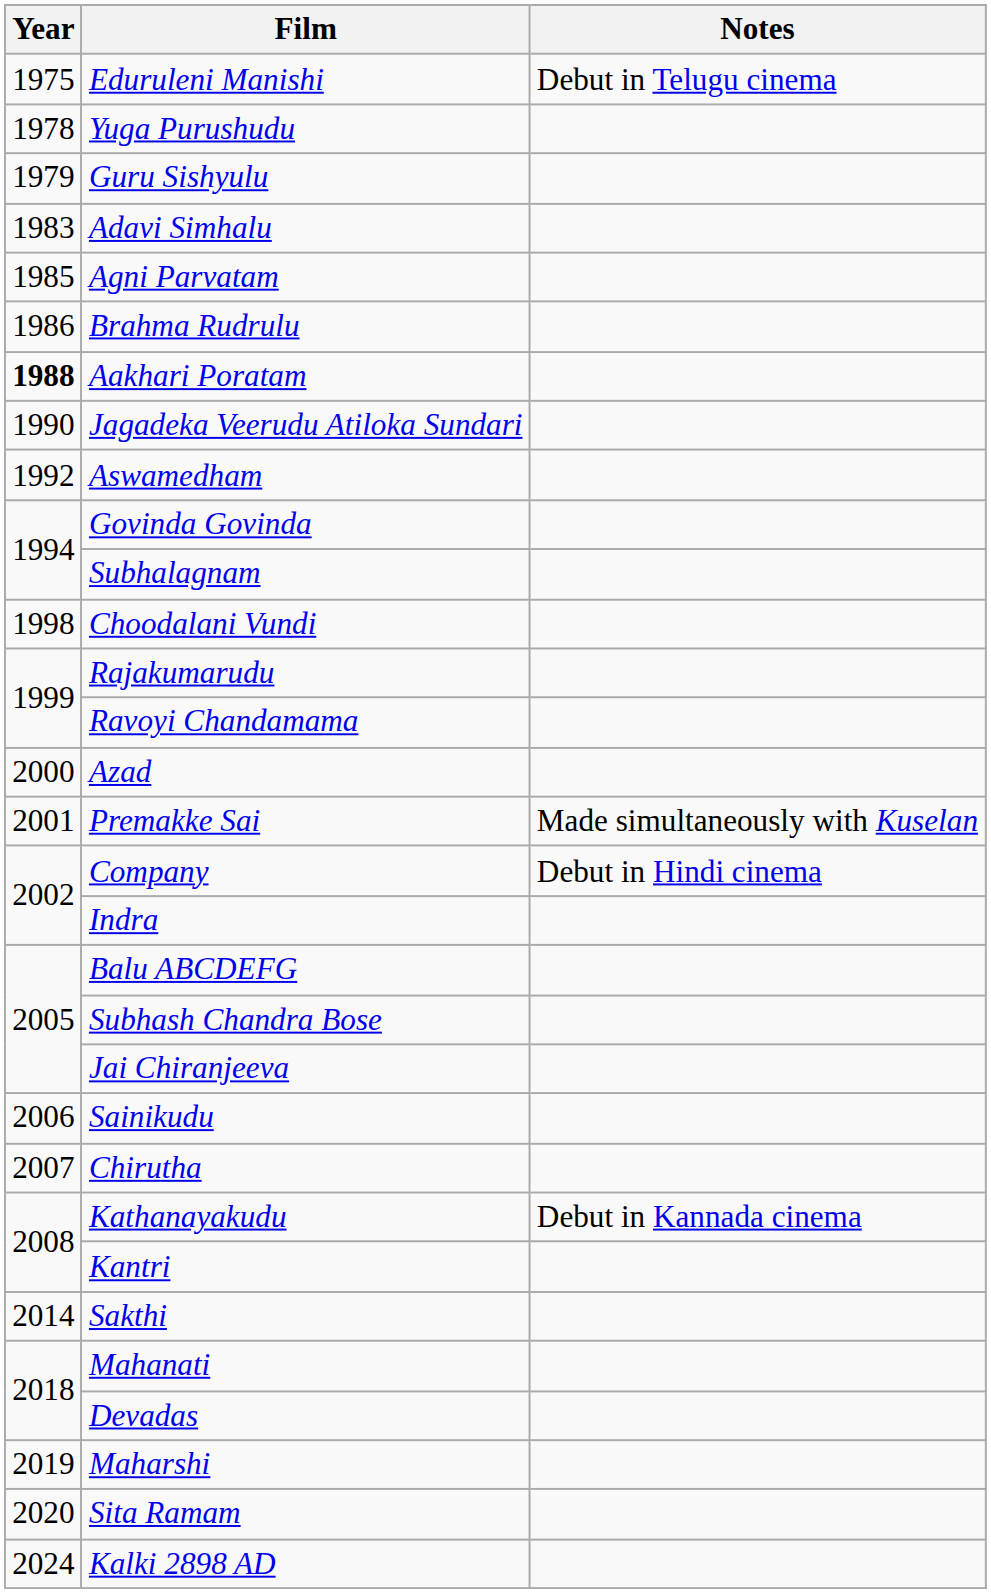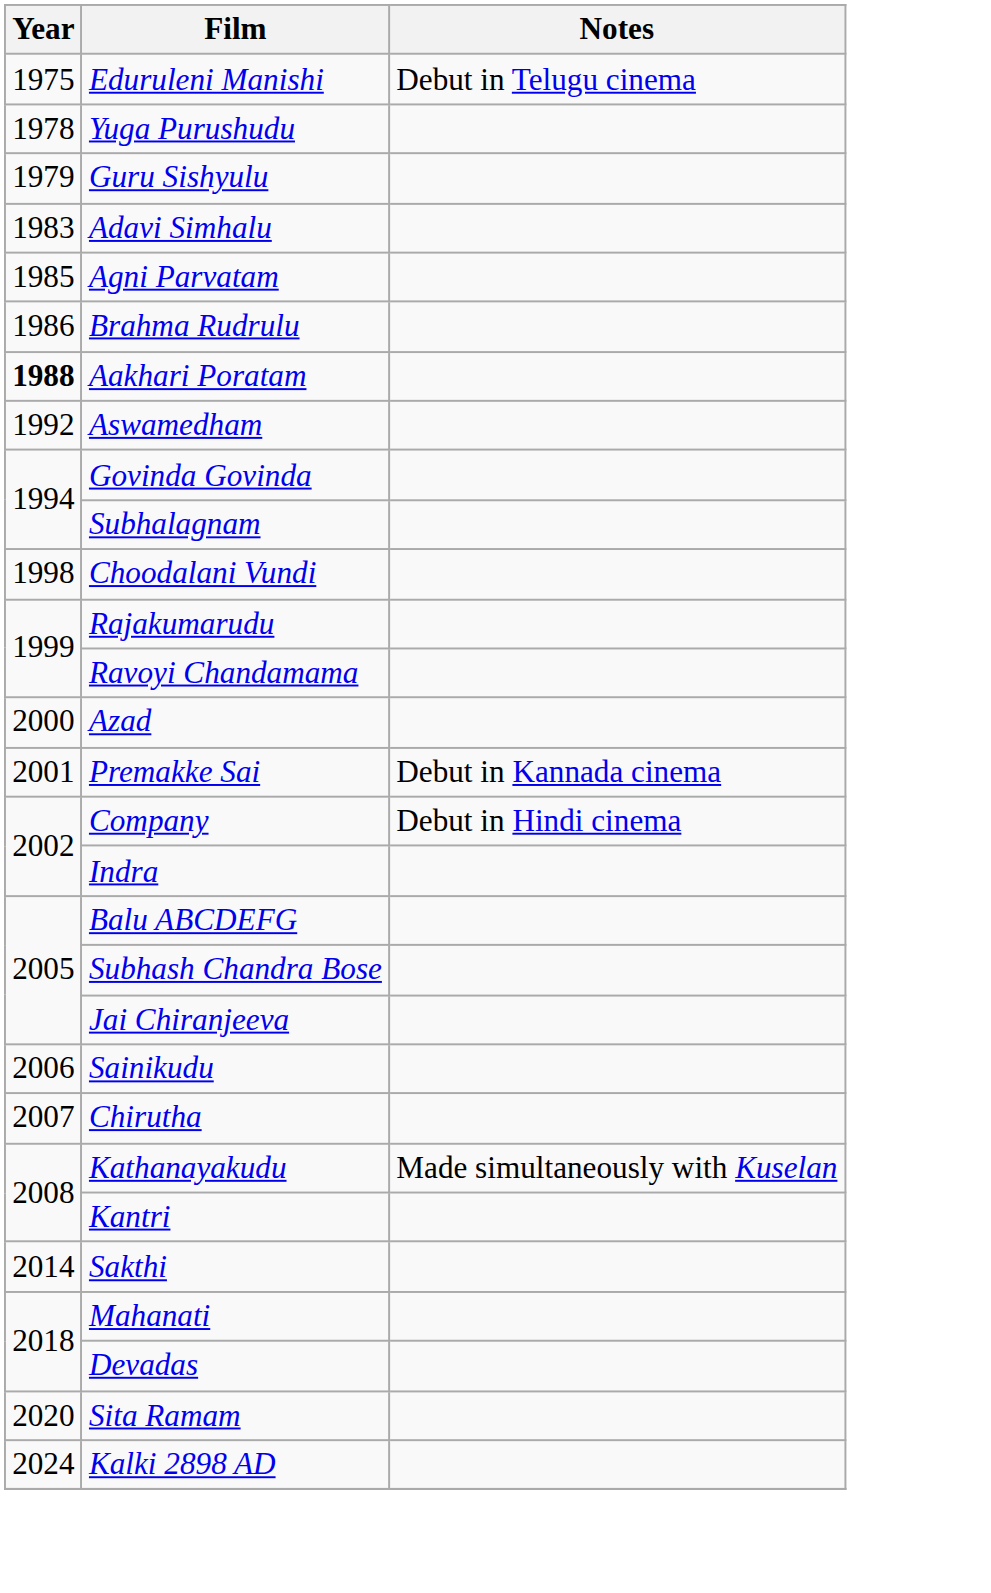- row: 1990 | Jagadeka Veerudu Atiloka Sundari
Premakke Sai | Notes: Made simultaneously with Kuselan -> Debut in Kannada cinema
Kathanayakudu | Notes: Debut in Kannada cinema -> Made simultaneously with Kuselan
- row: 2019 | Maharshi
